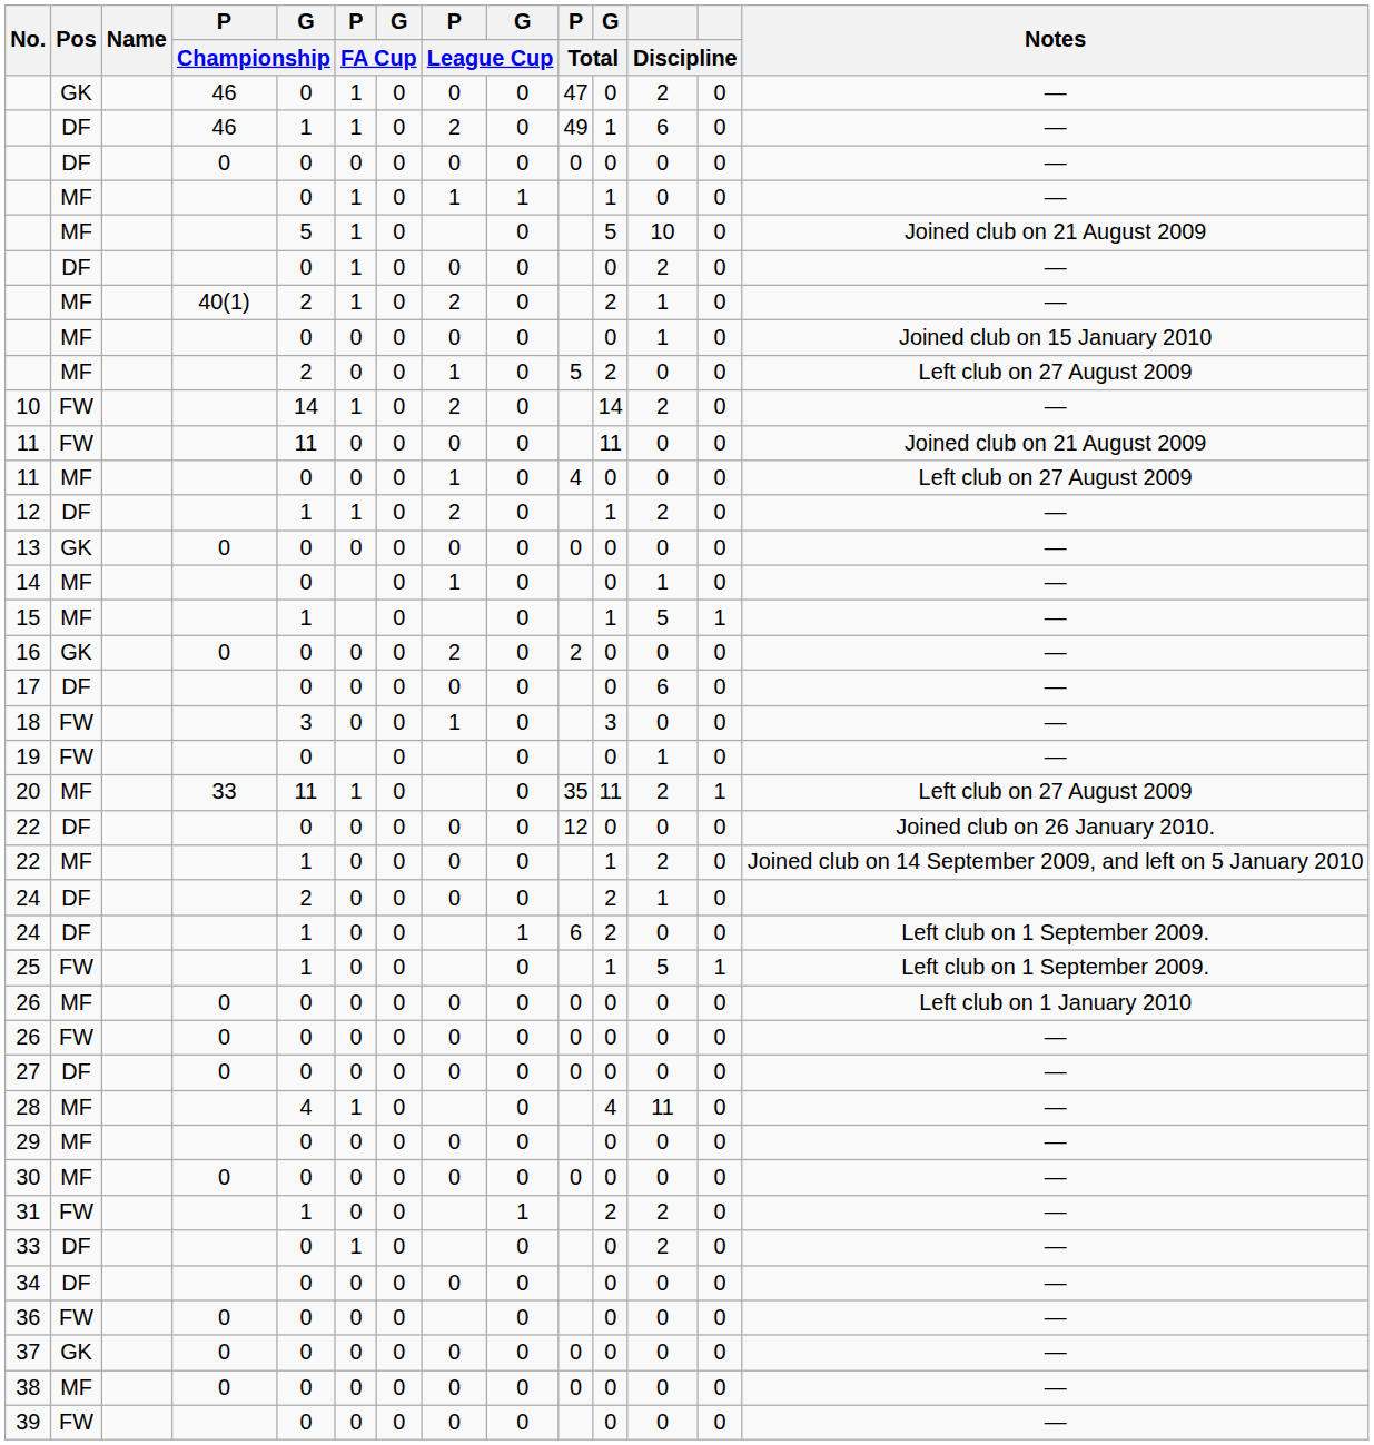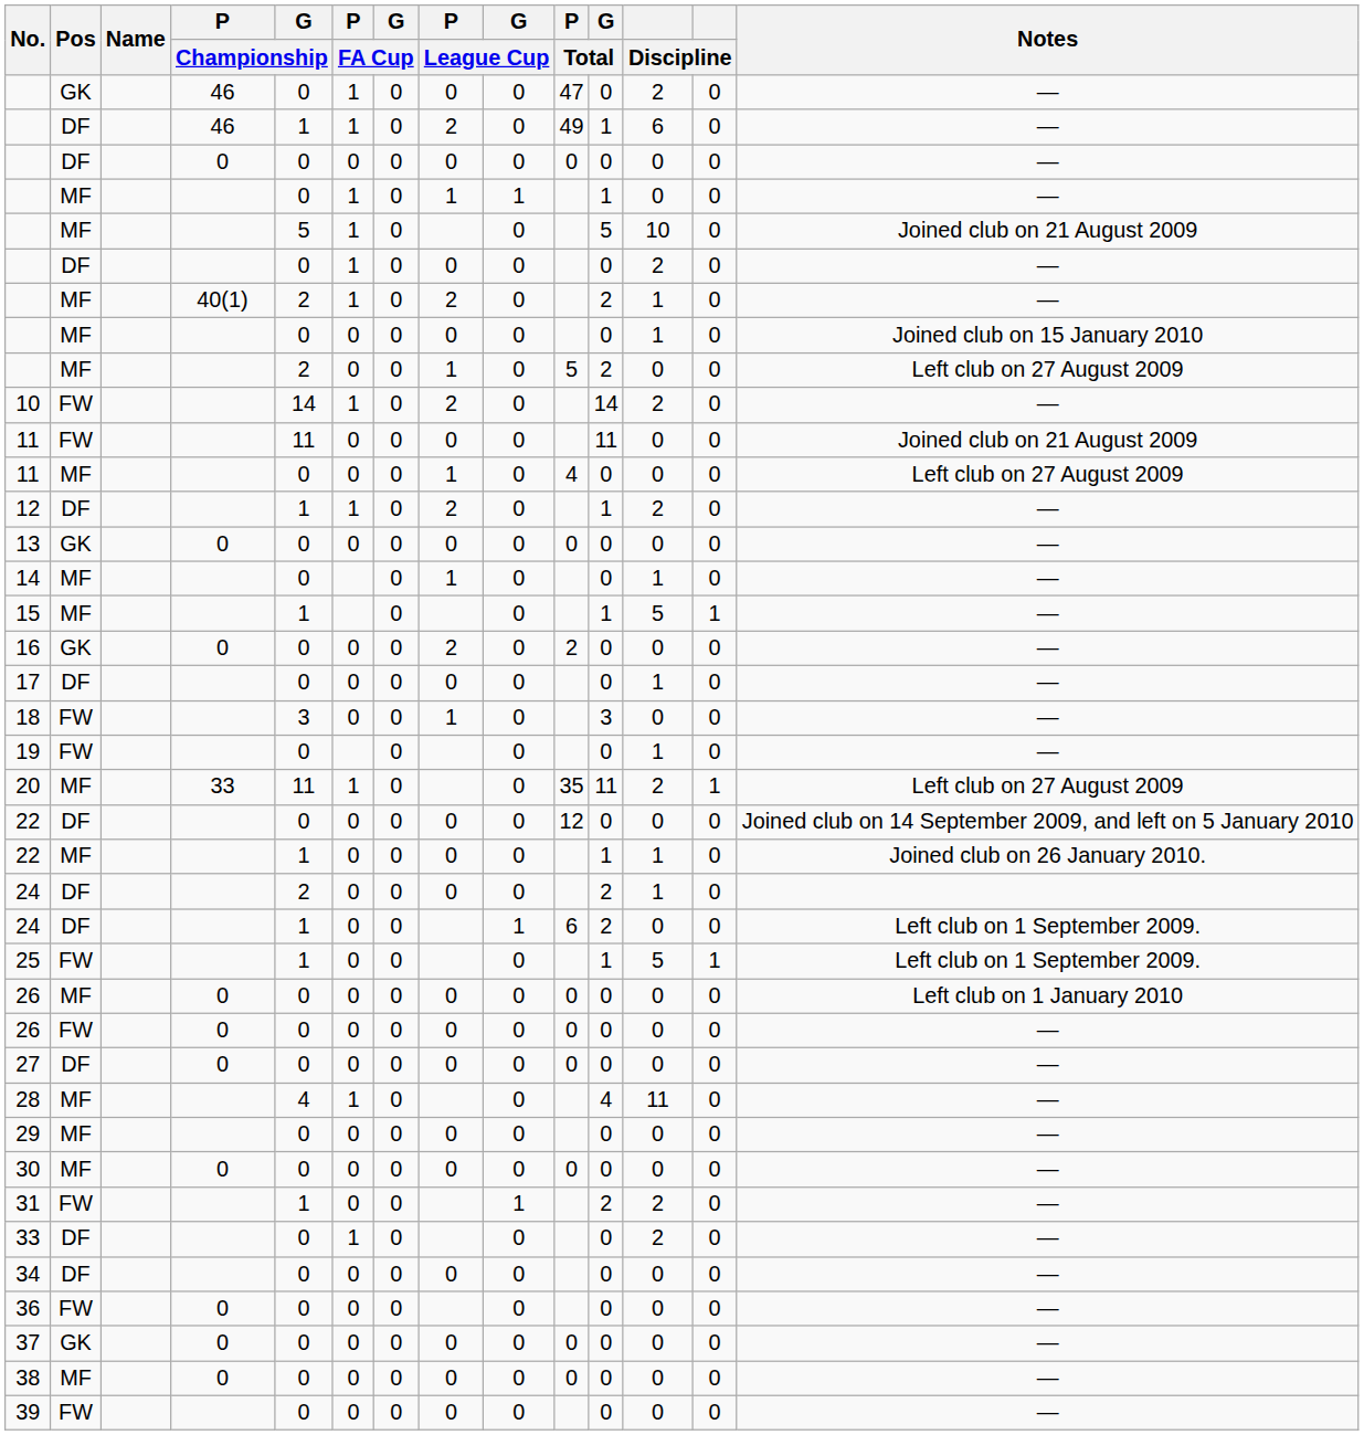17 | column 12: 6 -> 1
22 / DF | Notes: Joined club on 26 January 2010. -> Joined club on 14 September 2009, and left on 5 January 2010
22 / MF | column 12: 2 -> 1
22 / MF | Notes: Joined club on 14 September 2009, and left on 5 January 2010 -> Joined club on 26 January 2010.
